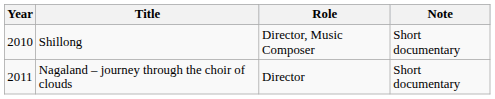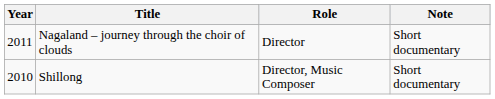rows swapped: Shillong <-> Nagaland – journey through the choir of clouds
